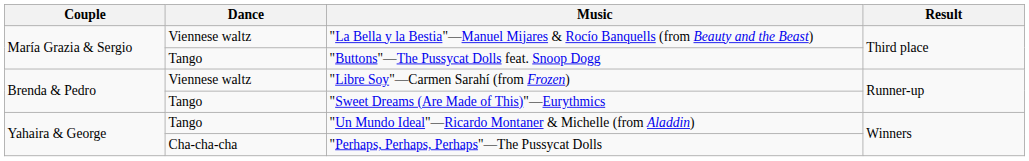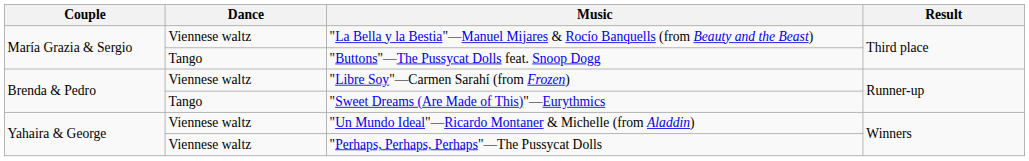"Un Mundo Ideal"—Ricardo Montaner & Michelle (from Aladdin) | Dance: Tango -> Viennese waltz
"Perhaps, Perhaps, Perhaps"—The Pussycat Dolls | Dance: Cha-cha-cha -> Viennese waltz
